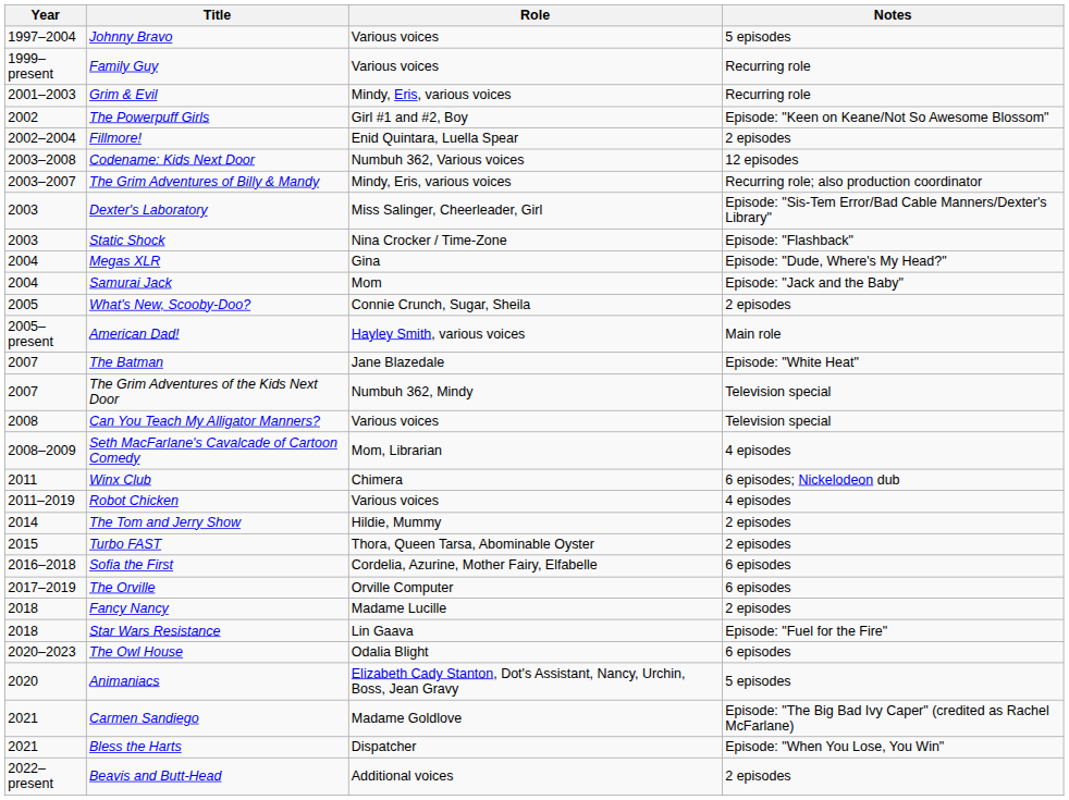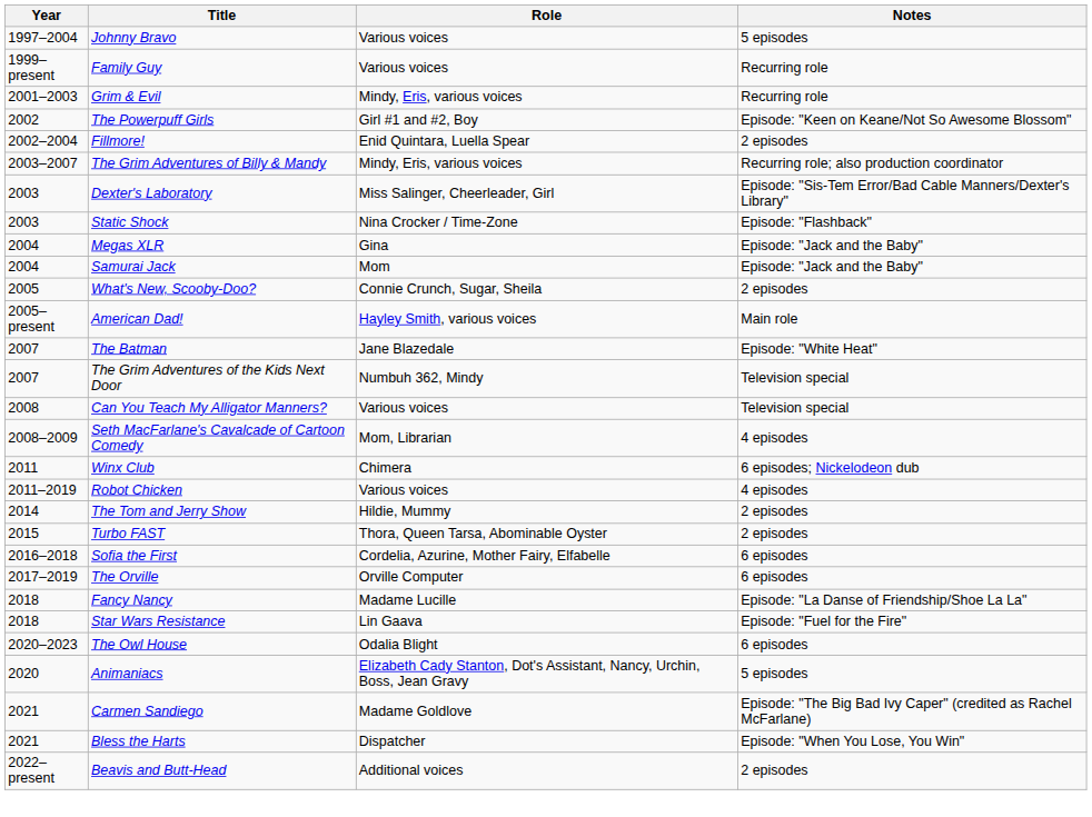- row: 2003–2008 | Codename: Kids Next Door | Numbuh 362, Various voices | 12 episodes
Megas XLR | Notes: Episode: "Dude, Where's My Head?" -> Episode: "Jack and the Baby"
Fancy Nancy | Notes: 2 episodes -> Episode: "La Danse of Friendship/Shoe La La"
